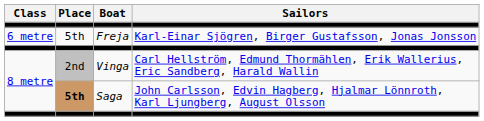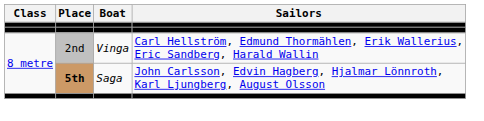- row: 6 metre | 5th | Freja | Karl-Einar Sjögren, Birger Gustafsson, Jonas Jonsson
